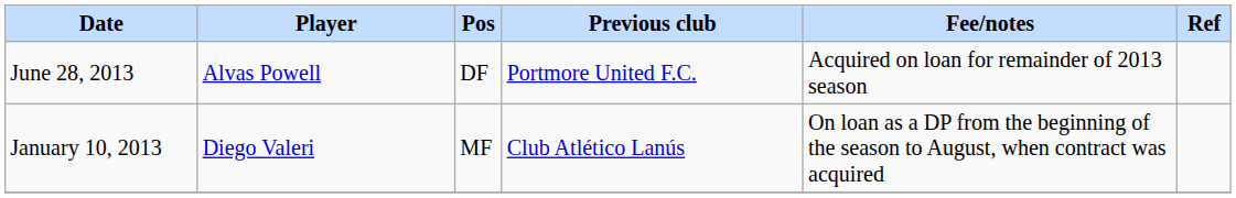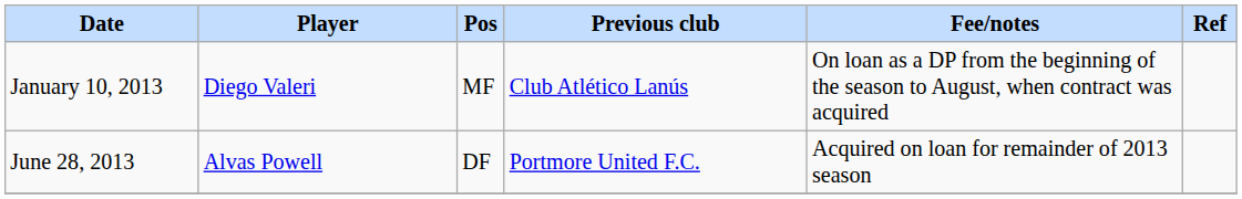rows swapped: January 10, 2013 <-> June 28, 2013
